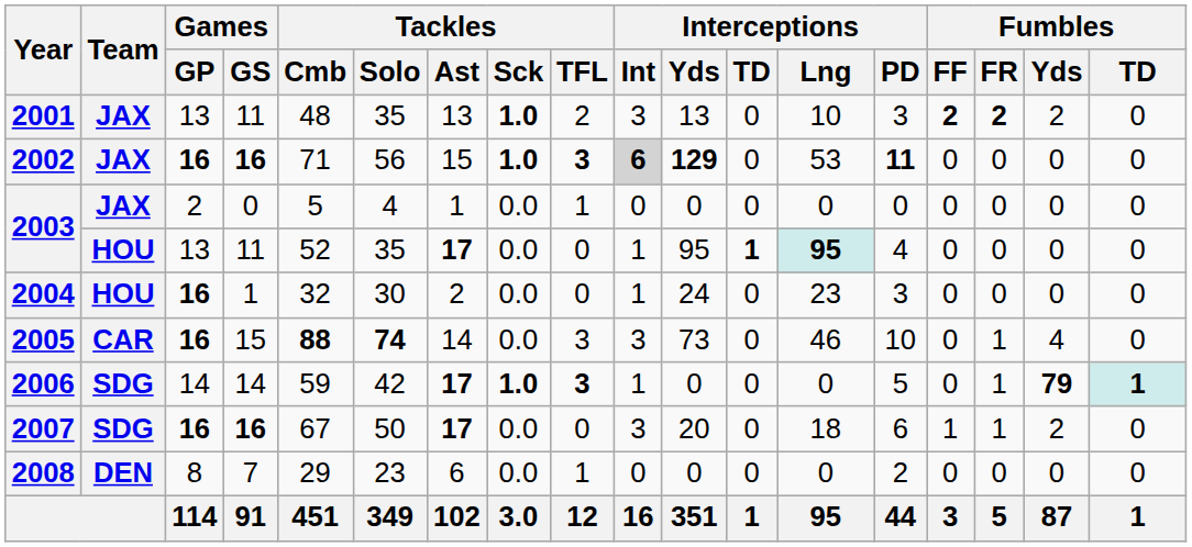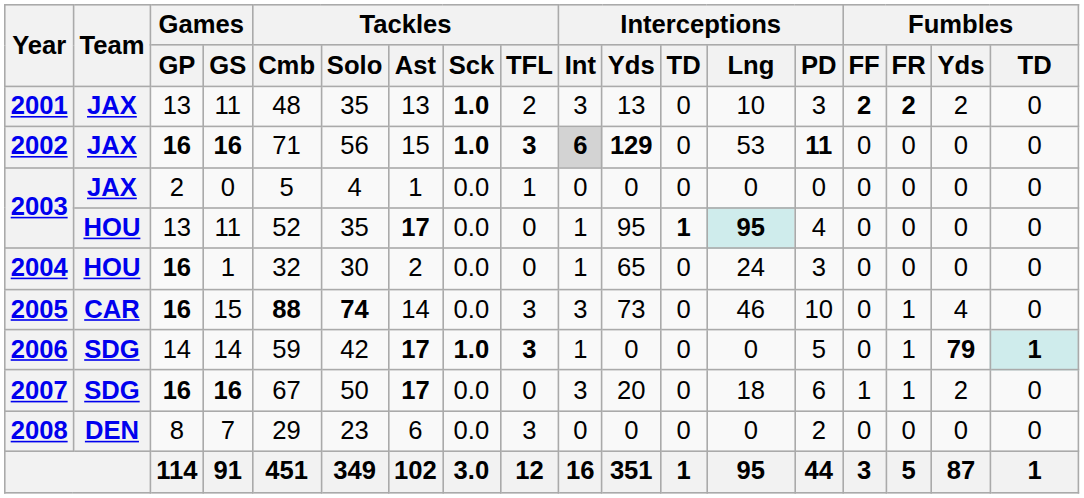2004 | Interceptions / Yds: 24 -> 65
2004 | Interceptions / Lng: 23 -> 24
2008 | Tackles / TFL: 1 -> 3
